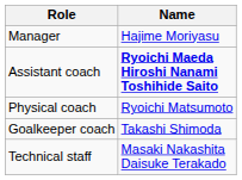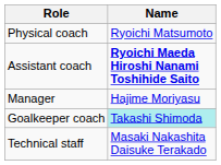rows swapped: Manager <-> Physical coach
Goalkeeper coach | Name: no background -> paleturquoise background
